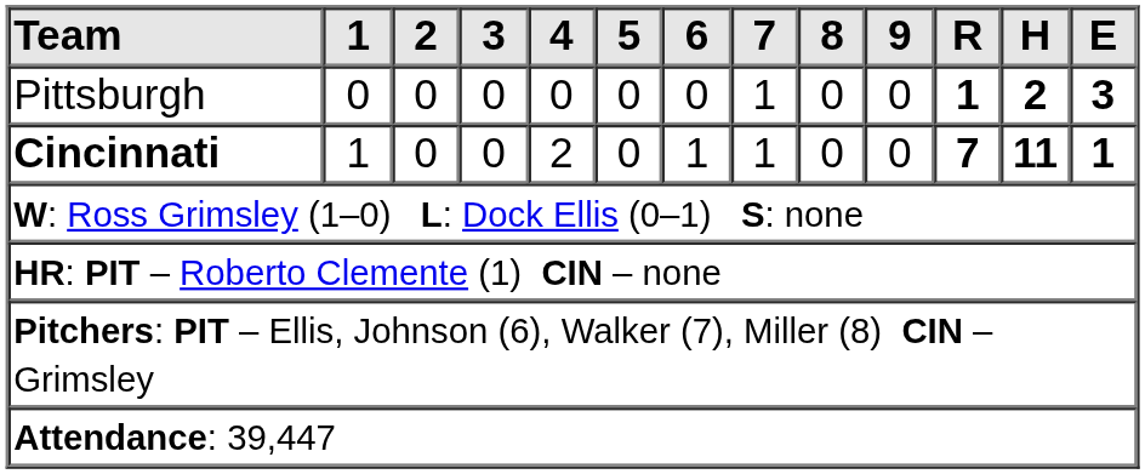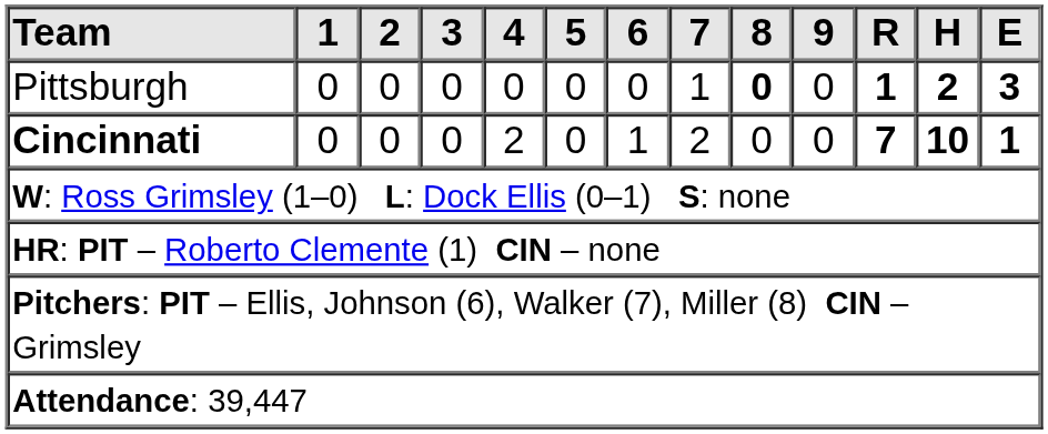Pittsburgh | 8: normal -> bold
Cincinnati | 1: 1 -> 0
Cincinnati | 7: 1 -> 2
Cincinnati | H: 11 -> 10
